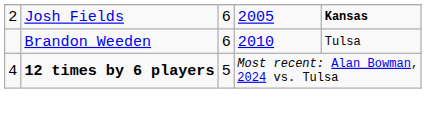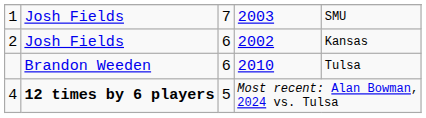+ row: 1 | Josh Fields | 7 | 2003 | SMU
2 | column 4: 2005 -> 2002
2 | column 5: bold -> normal
